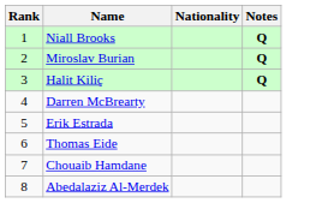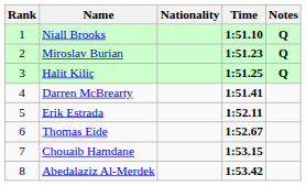+ column: Time | 1:51.10 | 1:51.23 | 1:51.25 | 1:51.41 | 1:52.11 | 1:52.67 | 1:53.15 | 1:53.42
